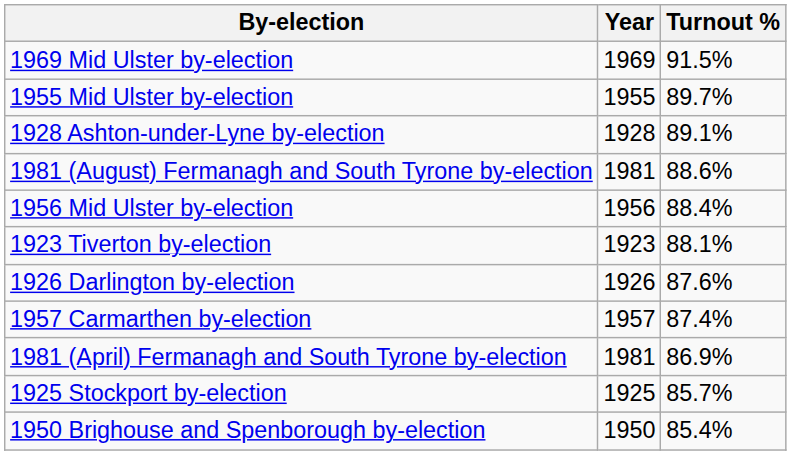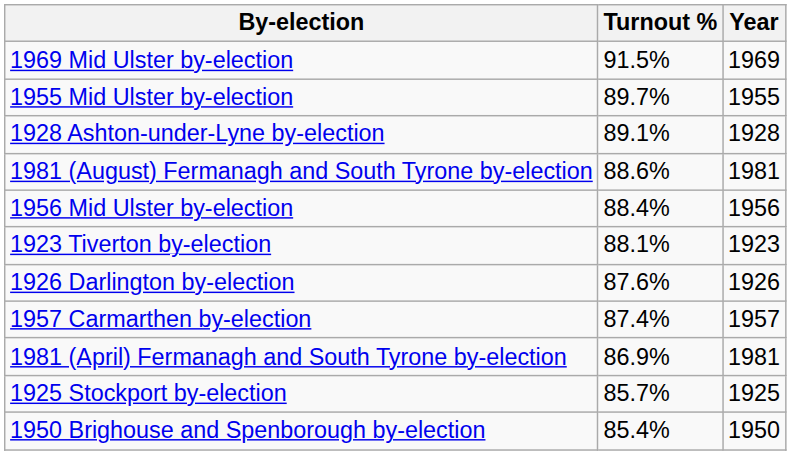columns swapped: Year <-> Turnout %
